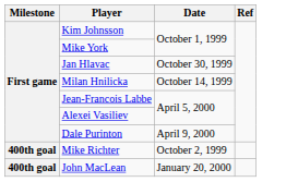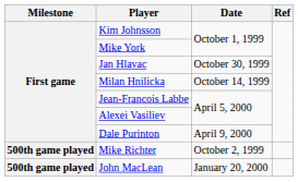Mike Richter | Milestone: 400th goal -> 500th game played
John MacLean | Milestone: 400th goal -> 500th game played
